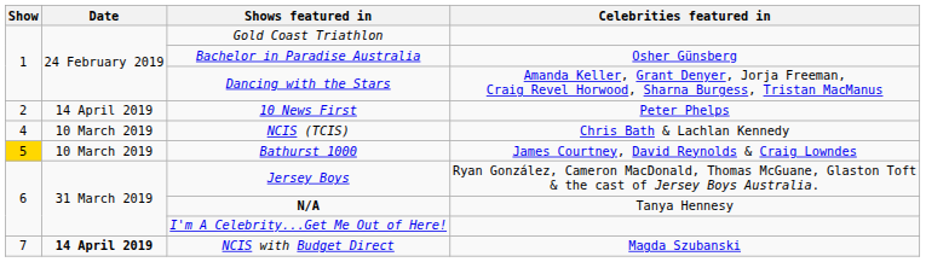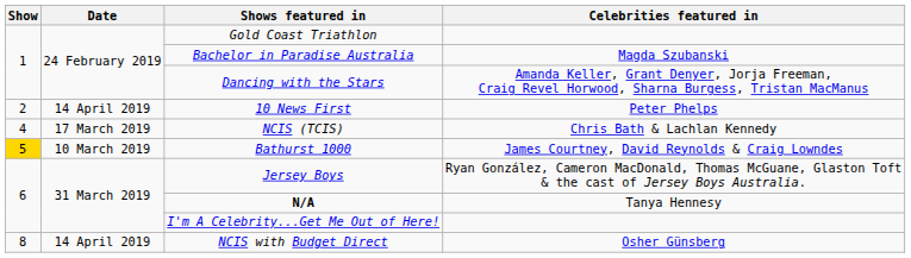Bachelor in Paradise Australia | Celebrities featured in: Osher Günsberg -> Magda Szubanski
NCIS (TCIS) | Date: 10 March 2019 -> 17 March 2019
NCIS with Budget Direct | Show: 7 -> 8
NCIS with Budget Direct | Date: bold -> normal
NCIS with Budget Direct | Celebrities featured in: Magda Szubanski -> Osher Günsberg
